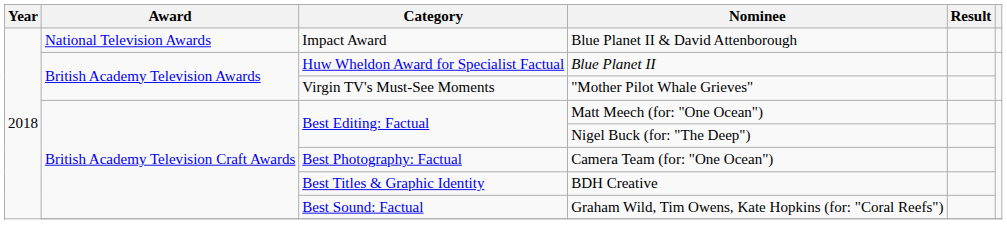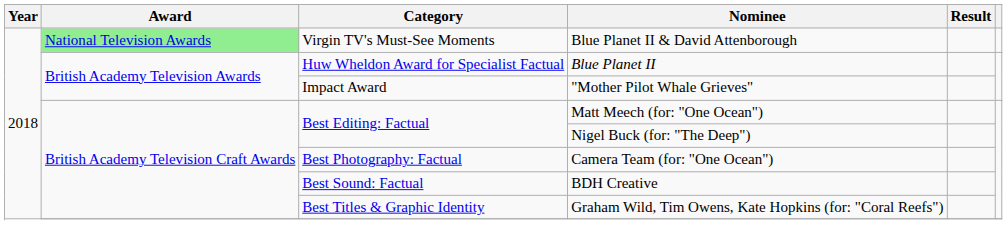Blue Planet II & David Attenborough | Award: no background -> lightgreen background
Blue Planet II & David Attenborough | Category: Impact Award -> Virgin TV's Must-See Moments
"Mother Pilot Whale Grieves" | Category: Virgin TV's Must-See Moments -> Impact Award
BDH Creative | Category: Best Titles & Graphic Identity -> Best Sound: Factual
Graham Wild, Tim Owens, Kate Hopkins (for: "Coral Reefs") | Category: Best Sound: Factual -> Best Titles & Graphic Identity
